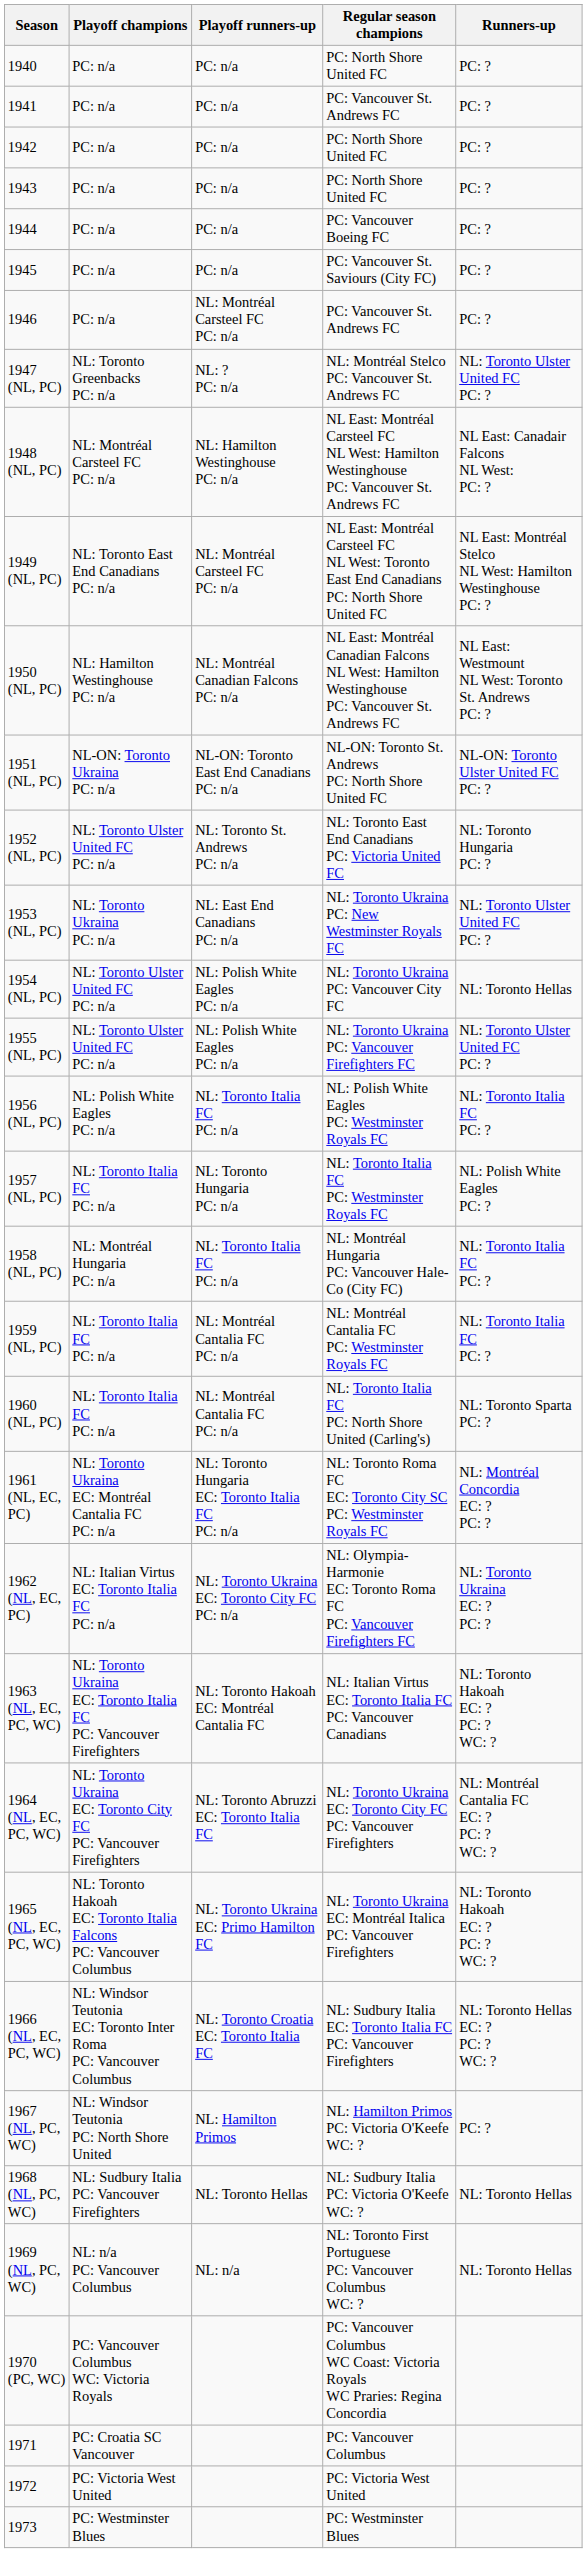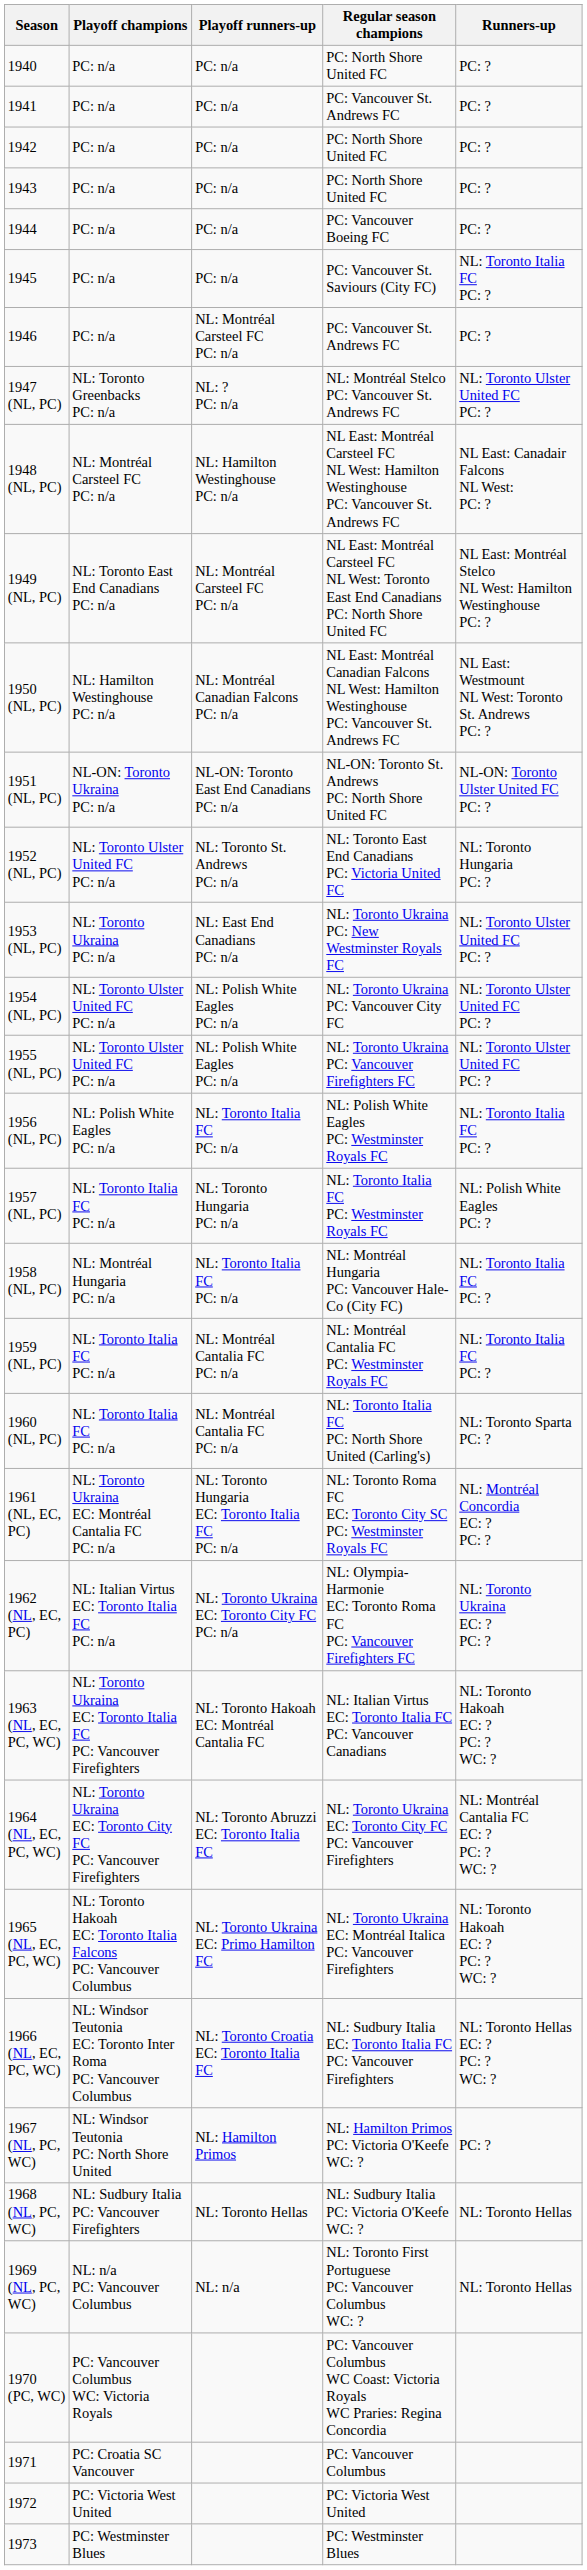1945 | Runners-up: PC: ? -> NL: Toronto Italia FC PC: ?
1954 (NL, PC) | Runners-up: NL: Toronto Hellas -> NL: Toronto Ulster United FC PC: ?
